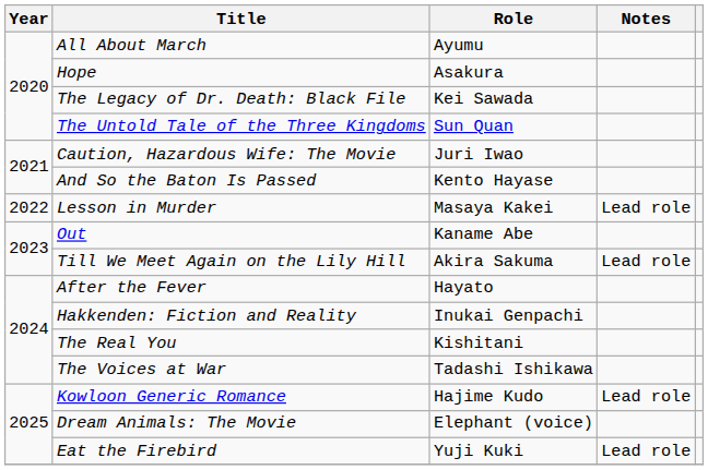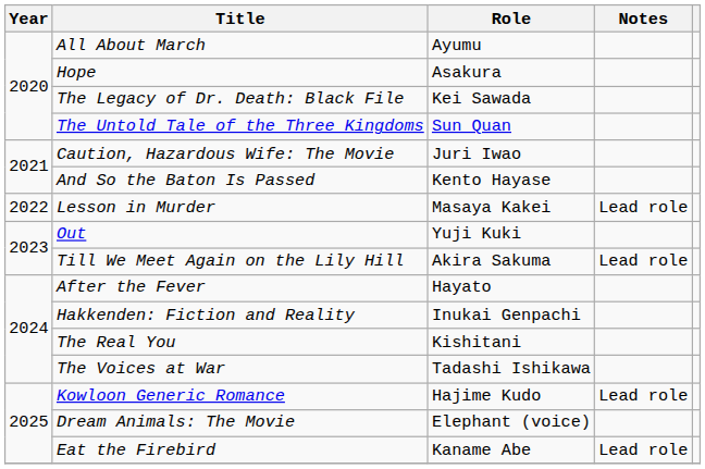Out | Role: Kaname Abe -> Yuji Kuki
Eat the Firebird | Role: Yuji Kuki -> Kaname Abe
